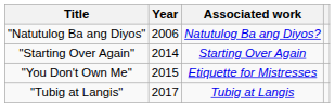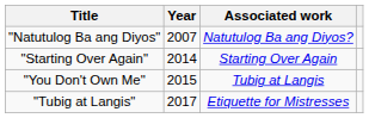"Natutulog Ba ang Diyos" | Year: 2006 -> 2007
"You Don't Own Me" | Associated work: Etiquette for Mistresses -> Tubig at Langis
"Tubig at Langis" | Associated work: Tubig at Langis -> Etiquette for Mistresses
